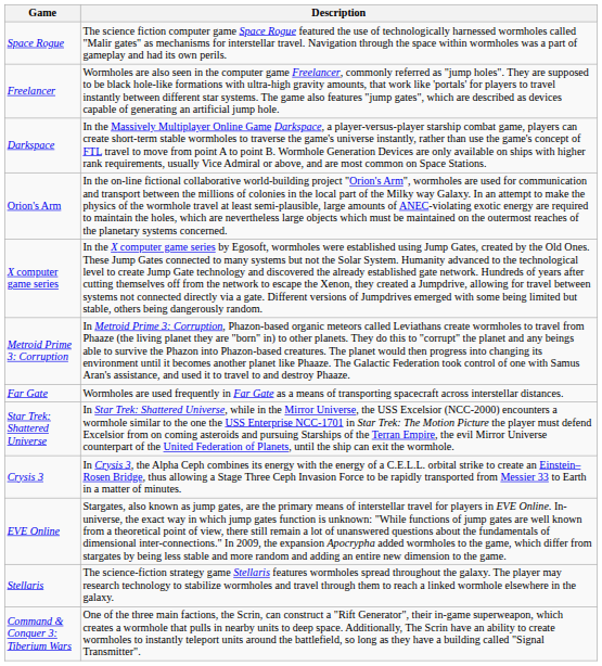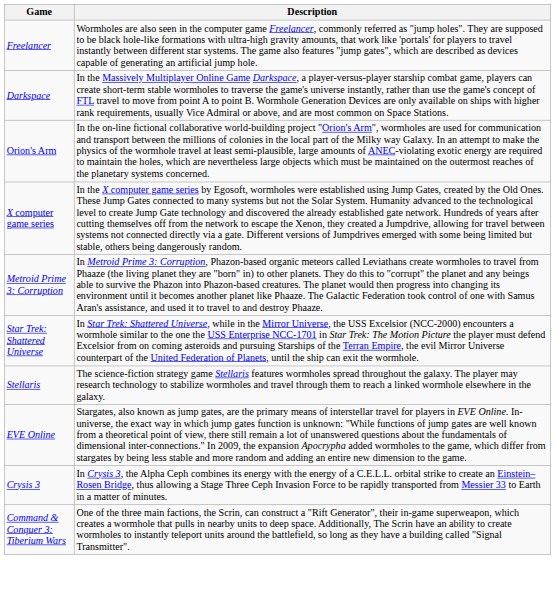- row: Space Rogue | The science fiction computer game Space Rogue featured the use of technologically harnessed wormholes called "Malir gates" as mechanisms for interstellar travel. Navigation through the space within wormholes was a part of gameplay and had its own perils.
- row: Far Gate | Wormholes are used frequently in Far Gate as a means of transporting spacecraft across interstellar distances.
rows swapped: Crysis 3 <-> Stellaris
